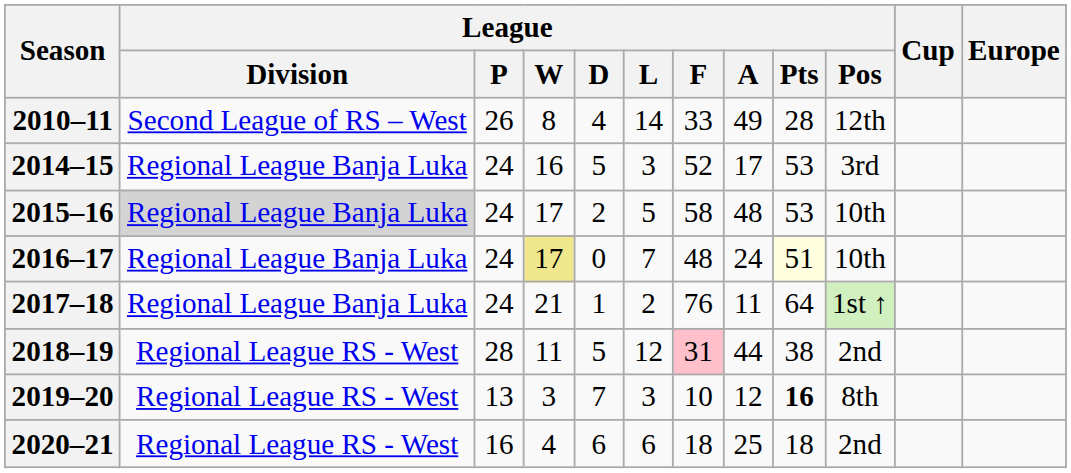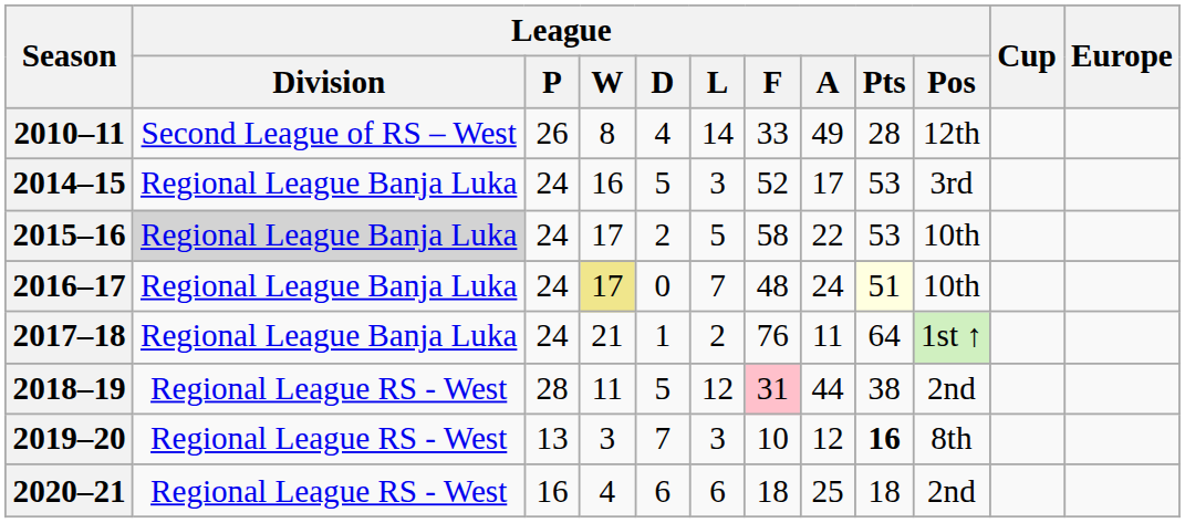2015–16 | League / A: 48 -> 22
